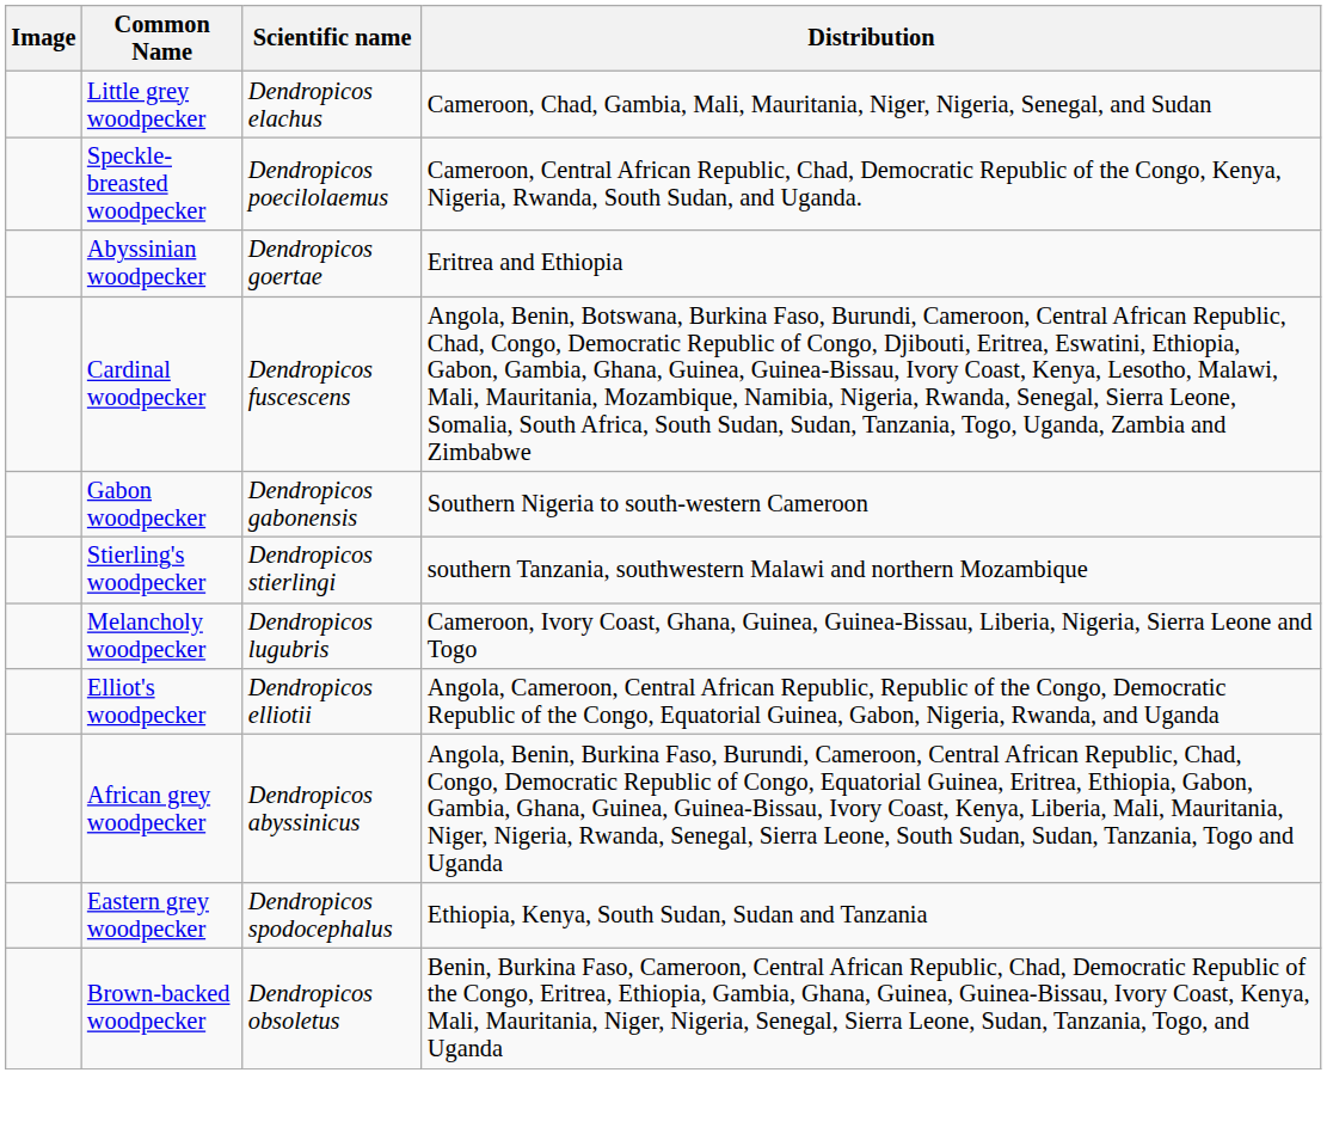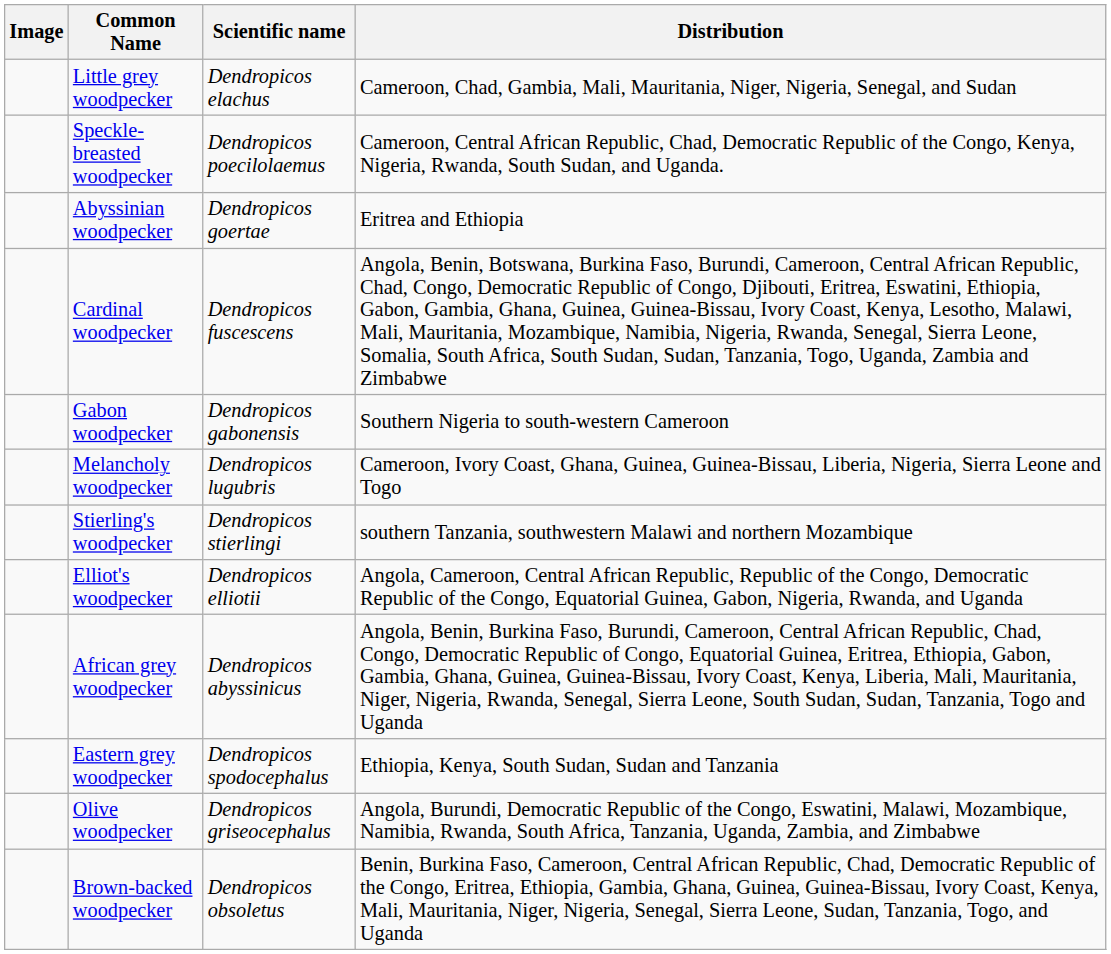rows swapped: Melancholy woodpecker <-> Stierling's woodpecker
+ row: Olive woodpecker | Dendropicos griseocephalus | Angola, Burundi, Democratic Republic of the Congo, Eswatini, Malawi, Mozambique, Namibia, Rwanda, South Africa, Tanzania, Uganda, Zambia, and Zimbabwe
